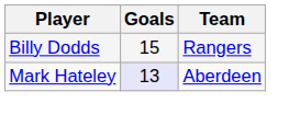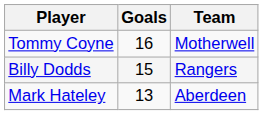+ row: Tommy Coyne | 16 | Motherwell
Mark Hateley | Goals: lavender background -> no background
